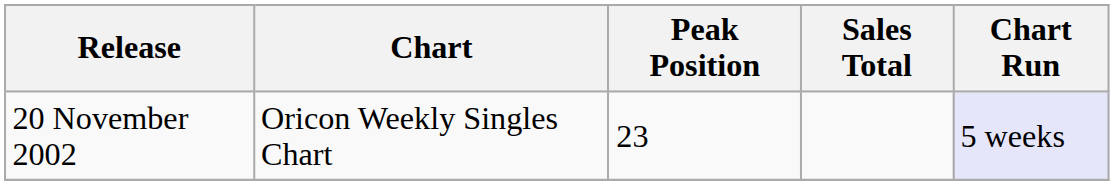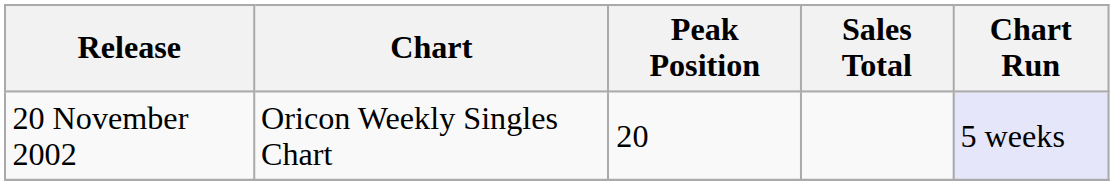20 November 2002 | Peak Position: 23 -> 20
